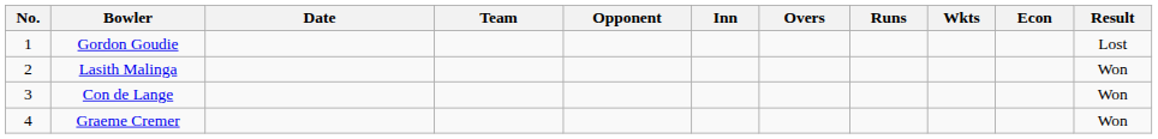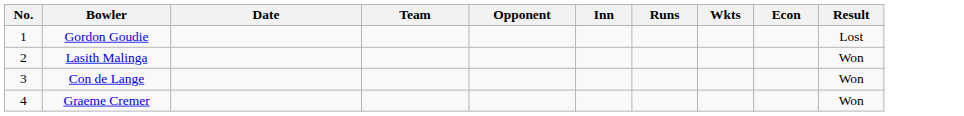- column: Overs
